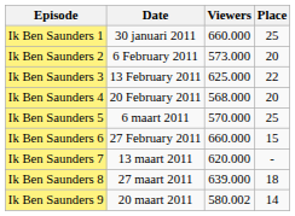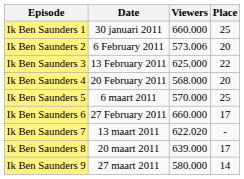Ik Ben Saunders 2 | Viewers: 573.000 -> 573.006
Ik Ben Saunders 6 | Place: 15 -> 17
Ik Ben Saunders 7 | Viewers: 620.000 -> 622.020
Ik Ben Saunders 8 | Date: 27 maart 2011 -> 20 maart 2011
Ik Ben Saunders 8 | Place: 18 -> 17
Ik Ben Saunders 9 | Date: 20 maart 2011 -> 27 maart 2011
Ik Ben Saunders 9 | Viewers: 580.002 -> 580.000
